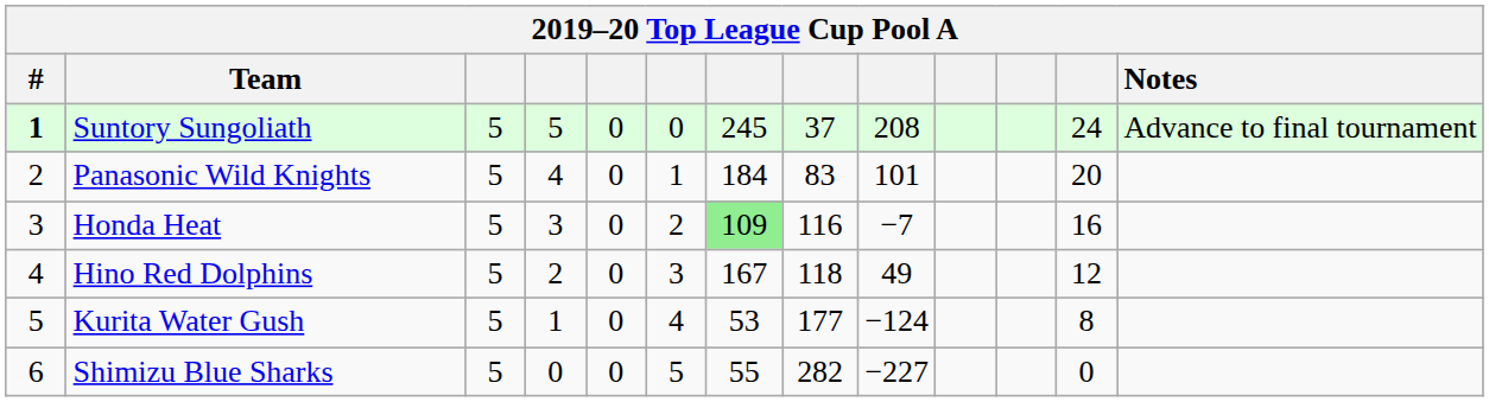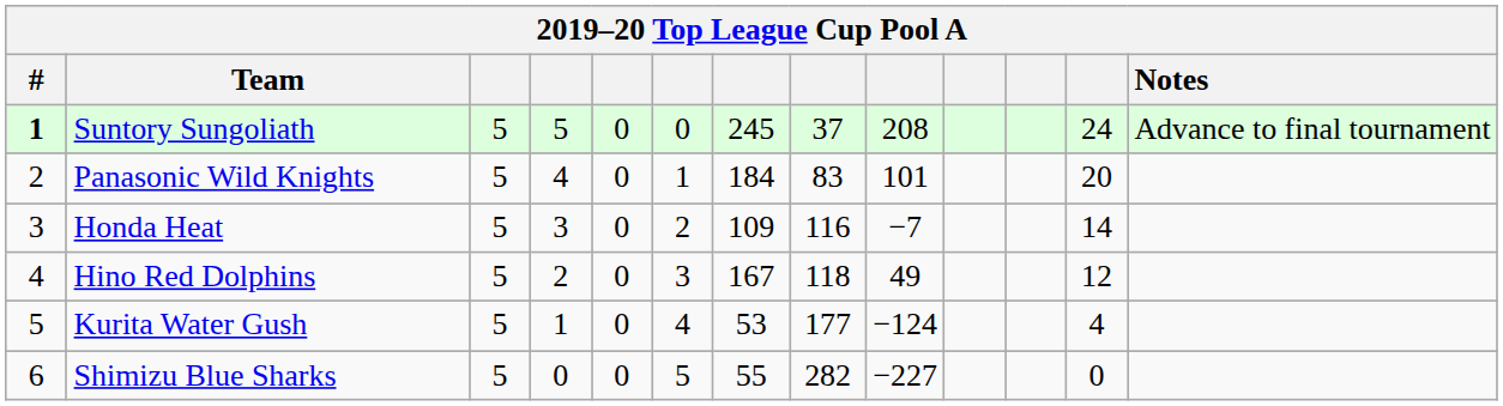Honda Heat | column 7: lightgreen background -> no background
Honda Heat | column 12: 16 -> 14
Kurita Water Gush | column 12: 8 -> 4
